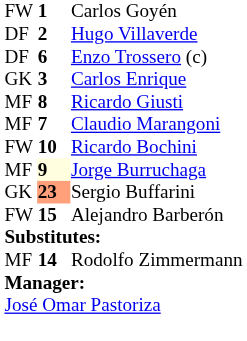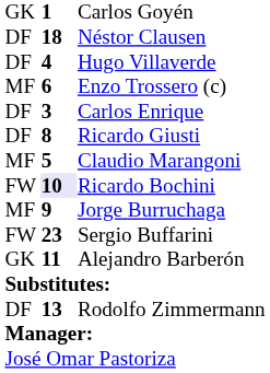Carlos Goyén | column 1: FW -> GK
+ row: DF | 18 | Néstor Clausen
Hugo Villaverde | column 2: 2 -> 4
Enzo Trossero (c) | column 1: DF -> MF
Carlos Enrique | column 1: GK -> DF
Ricardo Giusti | column 1: MF -> DF
Claudio Marangoni | column 2: 7 -> 5
Ricardo Bochini | column 2: no background -> lavender background
Jorge Burruchaga | column 2: lightyellow background -> no background
Sergio Buffarini | column 1: GK -> FW
Sergio Buffarini | column 2: lightsalmon background -> no background
Alejandro Barberón | column 1: FW -> GK
Alejandro Barberón | column 2: 15 -> 11
Rodolfo Zimmermann | column 1: MF -> DF
Rodolfo Zimmermann | column 2: 14 -> 13
